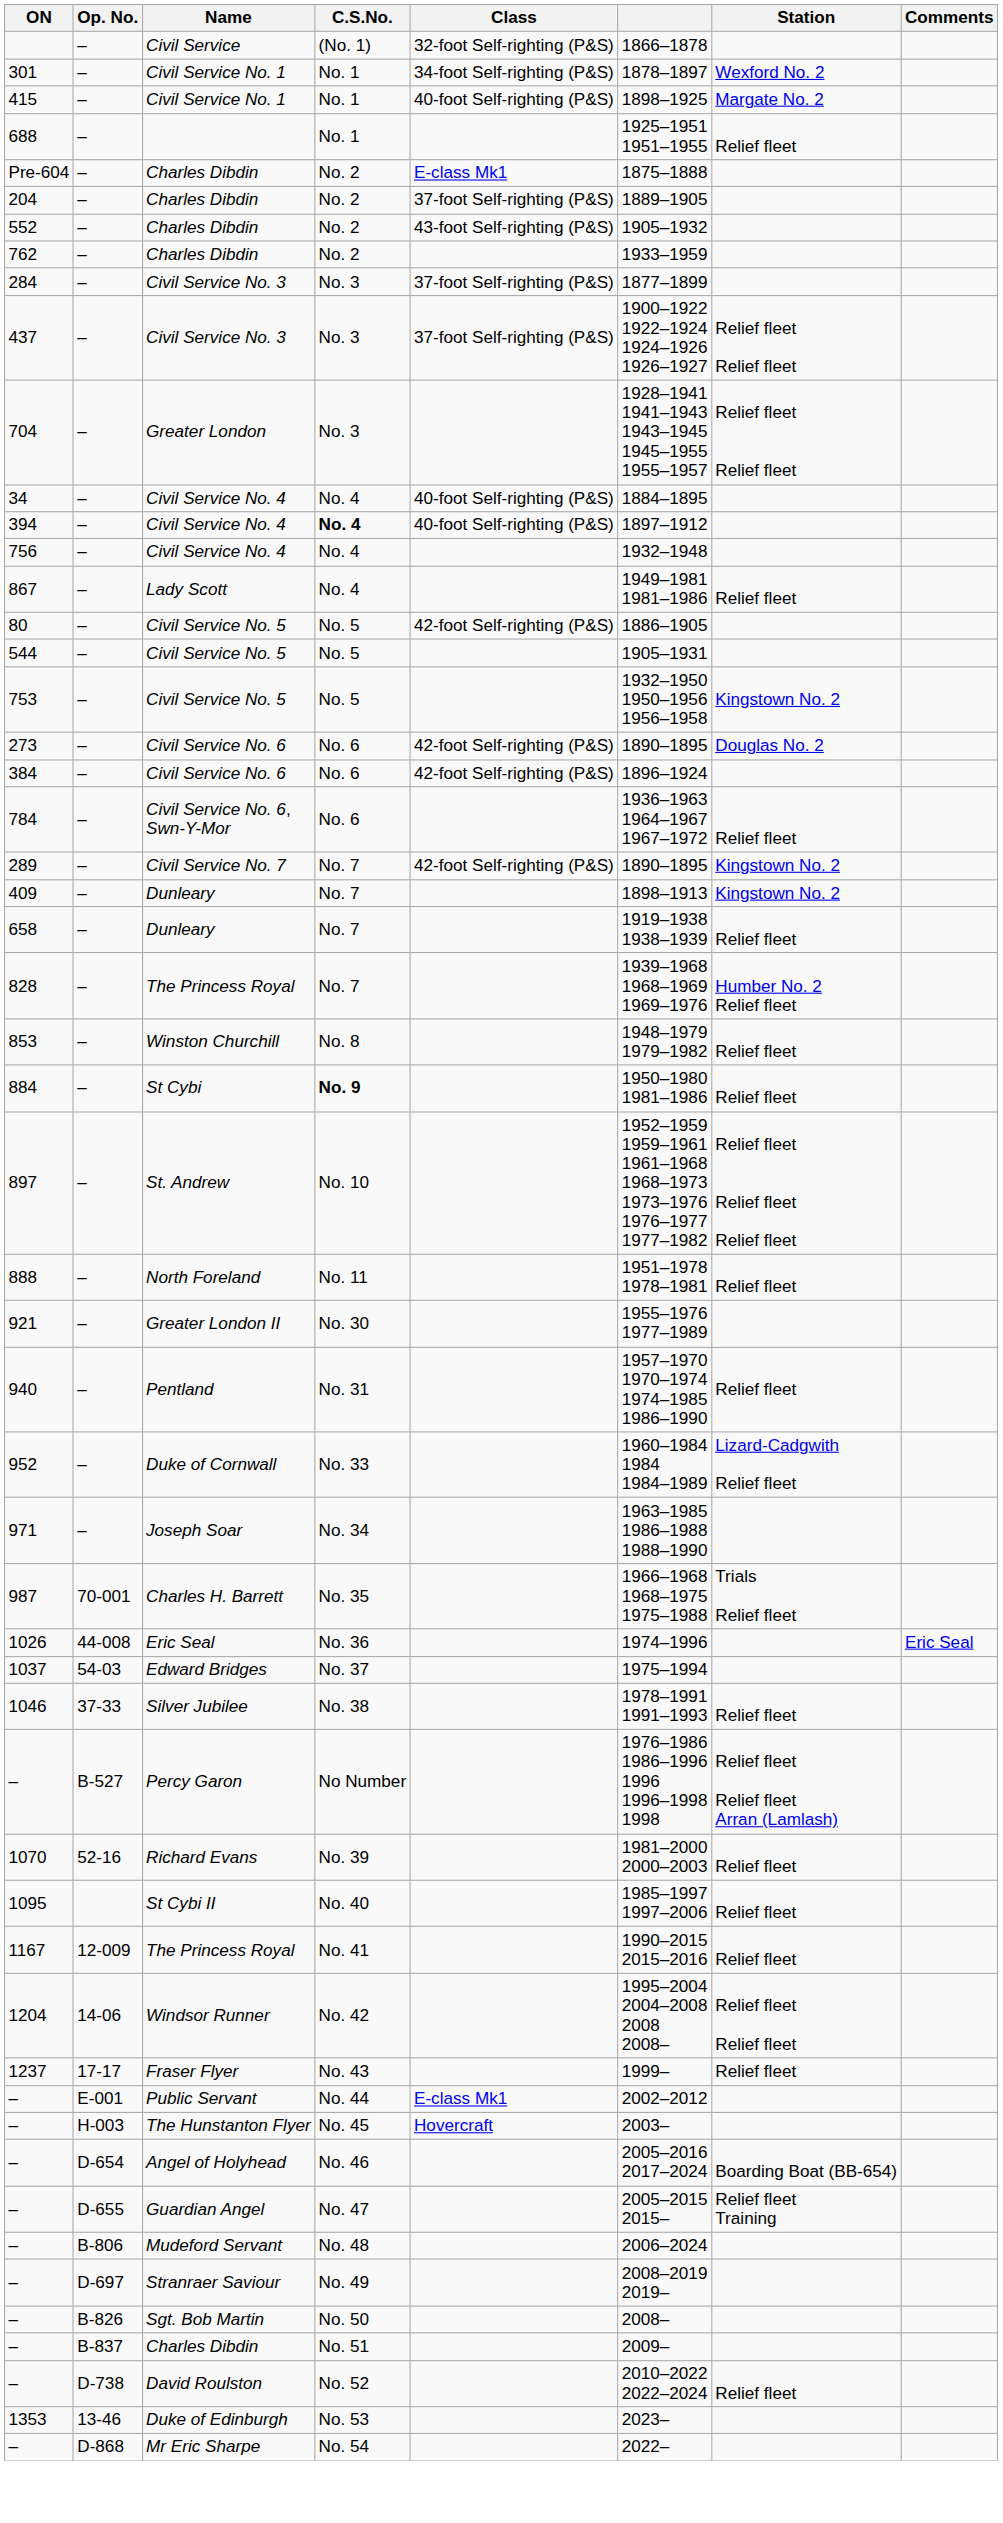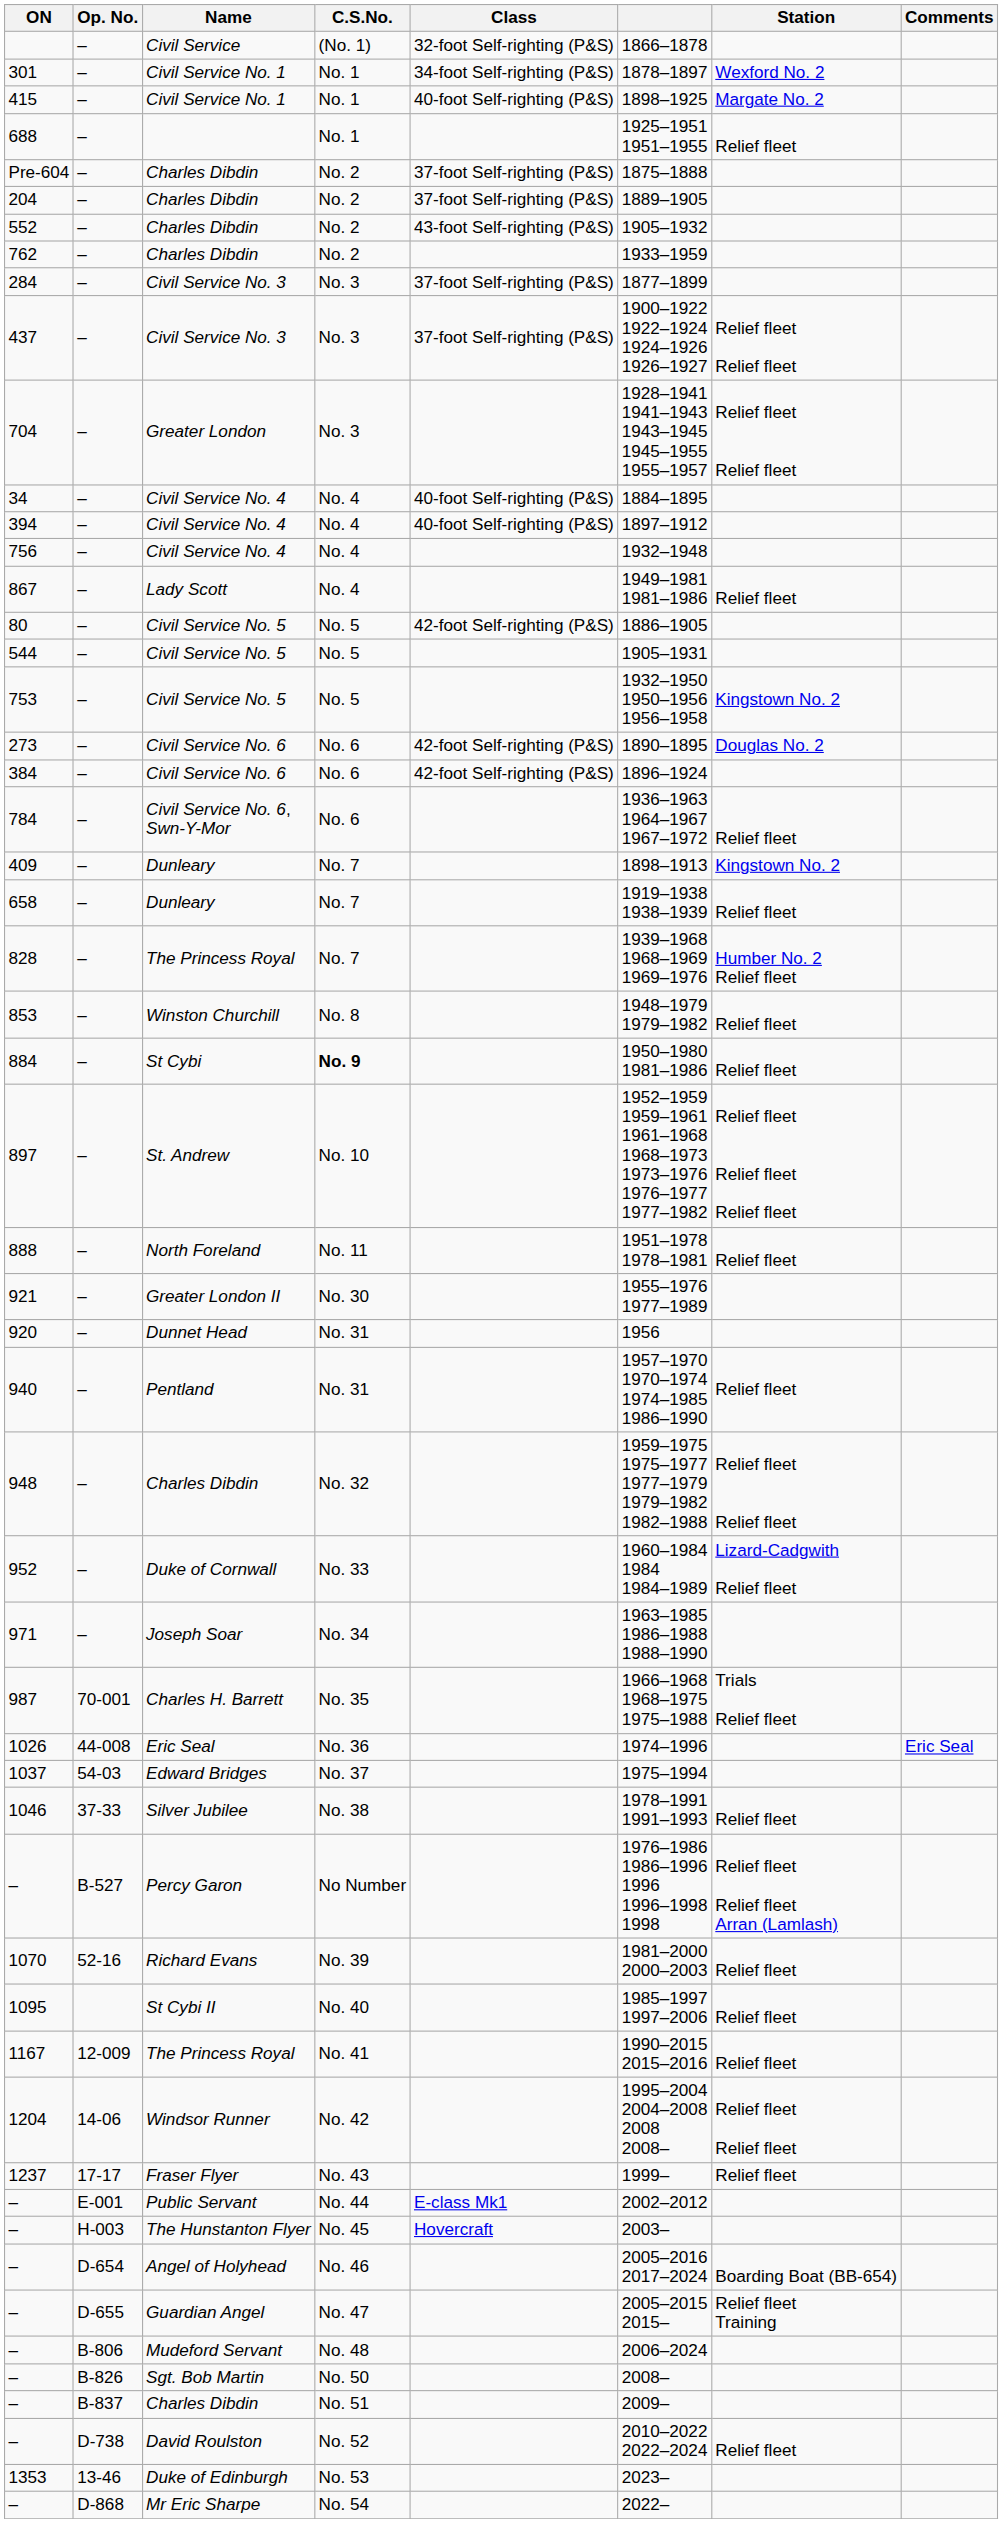Pre-604 | Class: E-class Mk1 -> 37-foot Self-righting (P&S)
394 | C.S.No.: bold -> normal
- row: 289 | – | Civil Service No. 7 | No. 7 | 42-foot Self-righting (P&S) | 1890–1895 | Kingstown No. 2
+ row: 920 | – | Dunnet Head | No. 31 | 1956
+ row: 948 | – | Charles Dibdin | No. 32 | 1959–1975 1975–1977 1977–1979 1979–1982 1982–1988 | Relief fleet Relief fleet
- row: – | D-697 | Stranraer Saviour | No. 49 | 2008–2019 2019–
